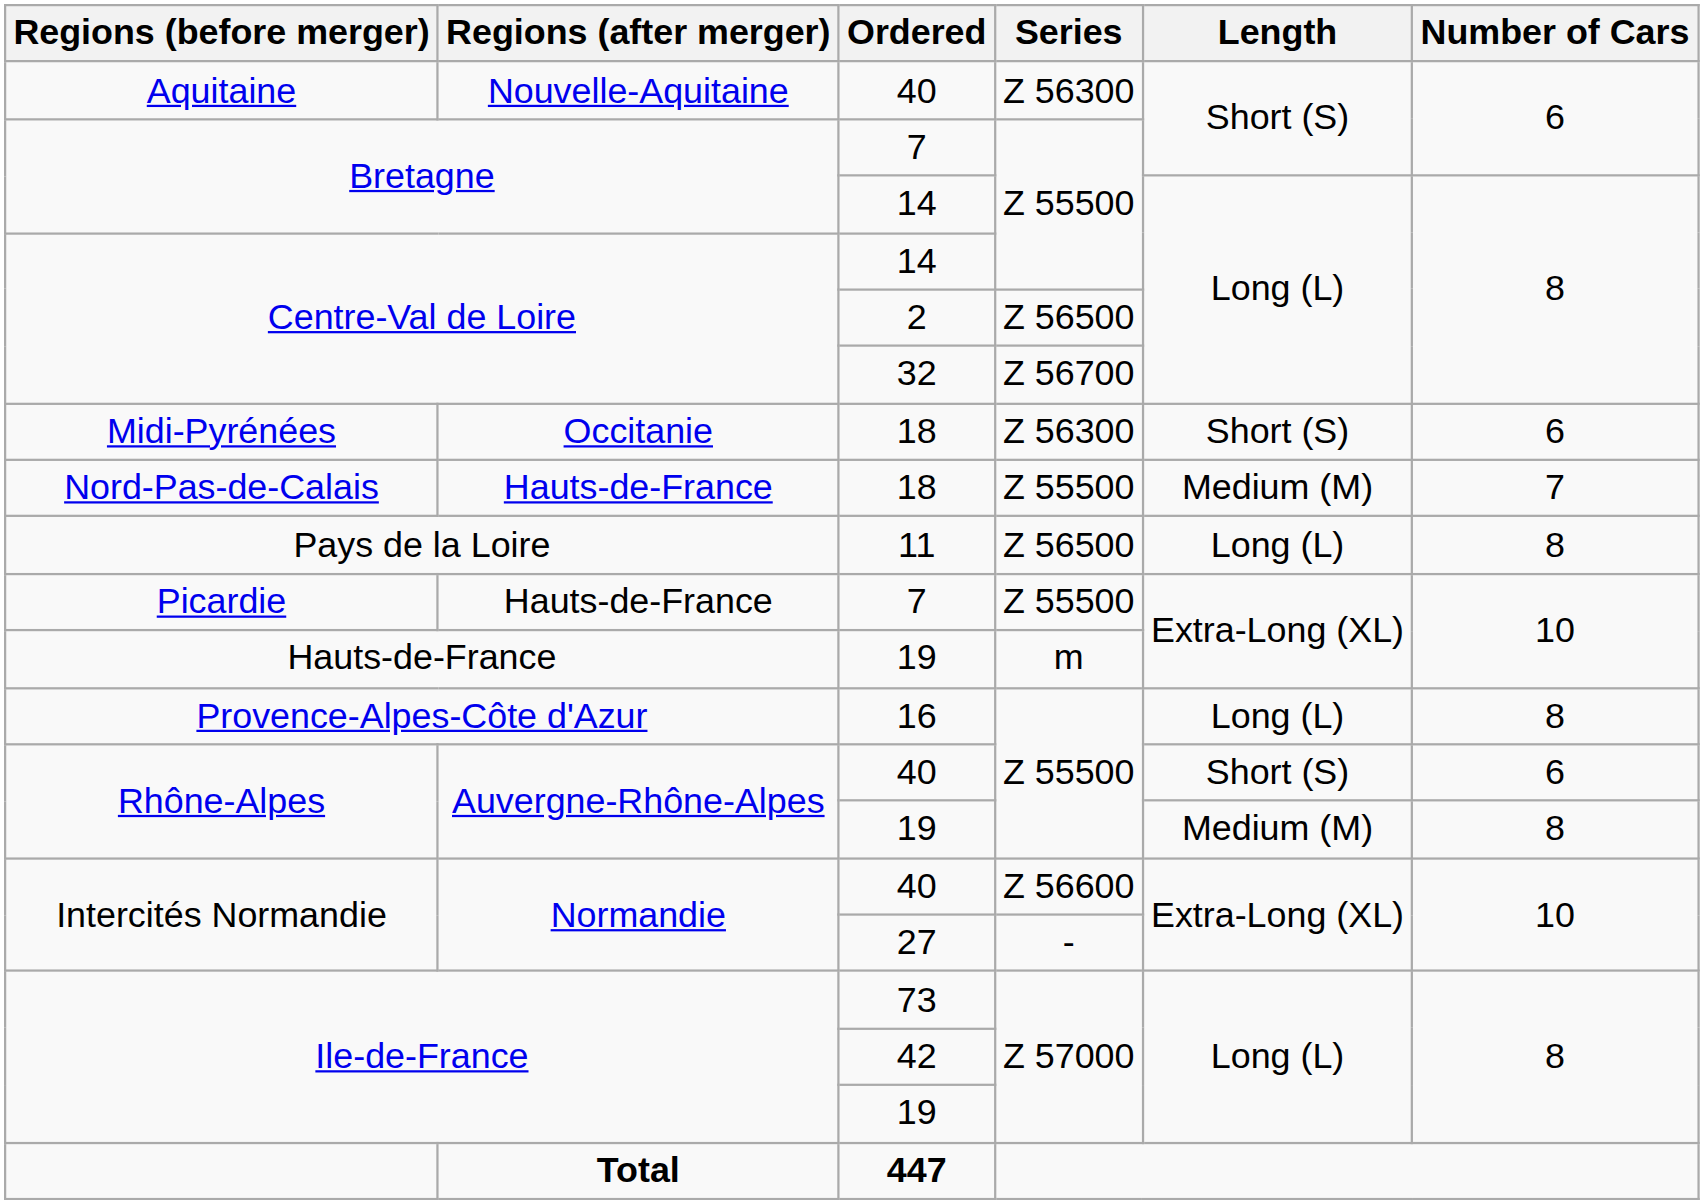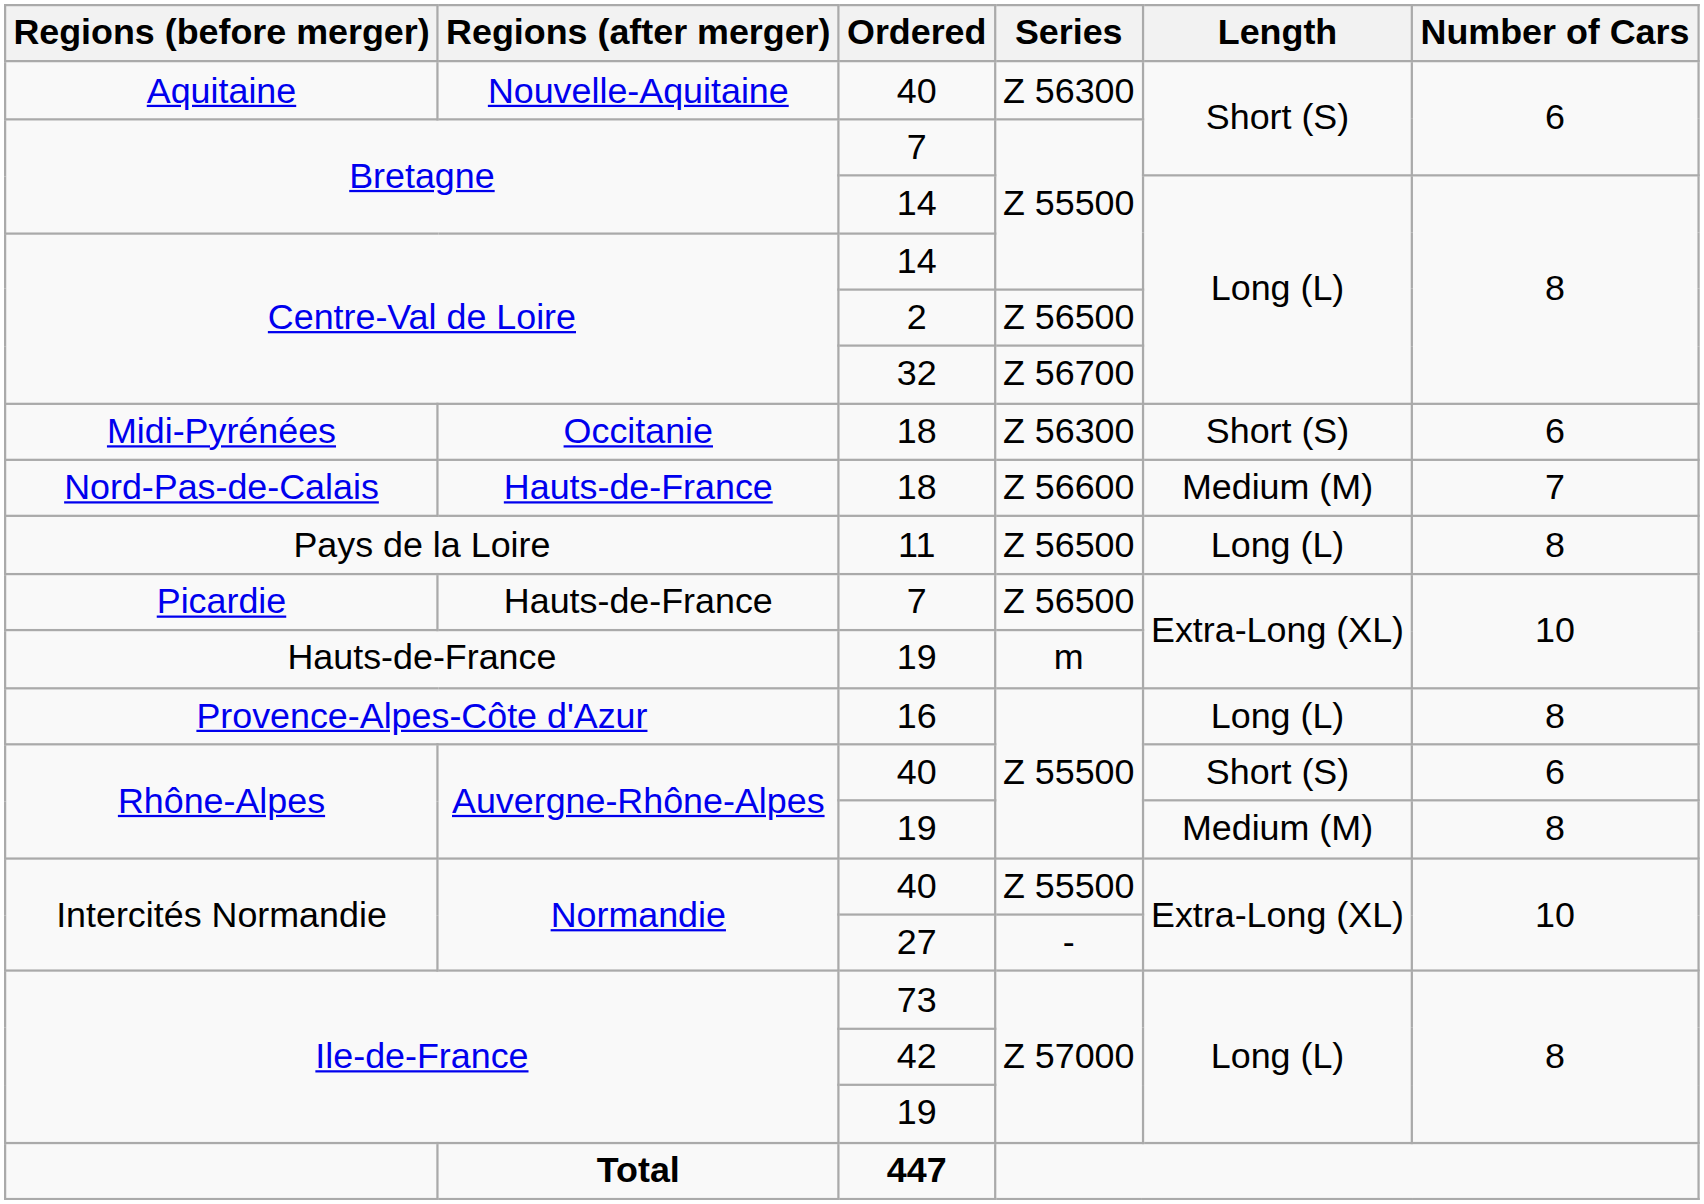Nord-Pas-de-Calais | Series: Z 55500 -> Z 56600
Picardie | Series: Z 55500 -> Z 56500
Intercités Normandie / 40 | Series: Z 56600 -> Z 55500
